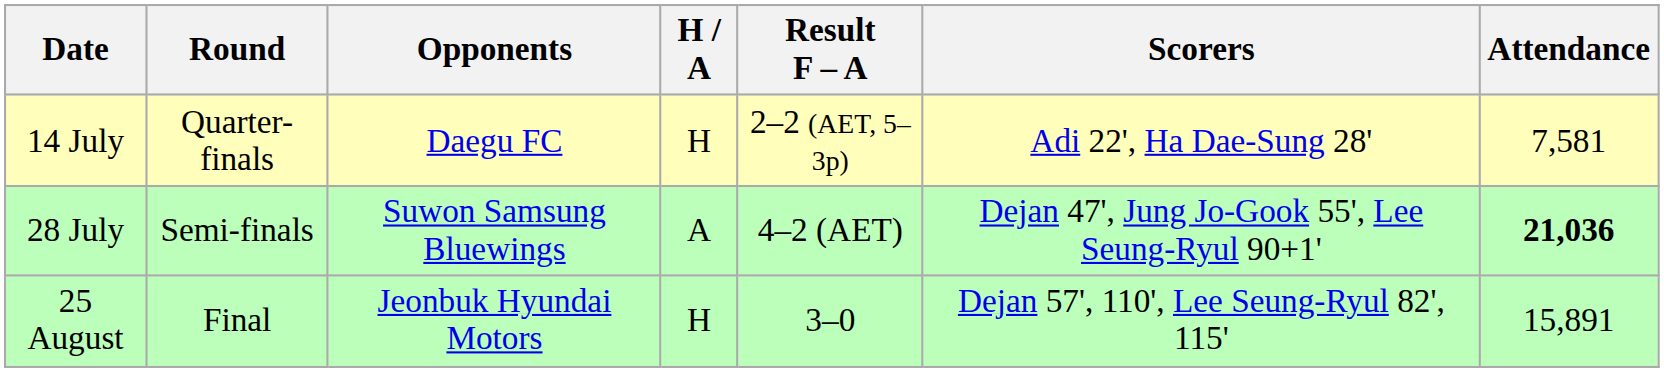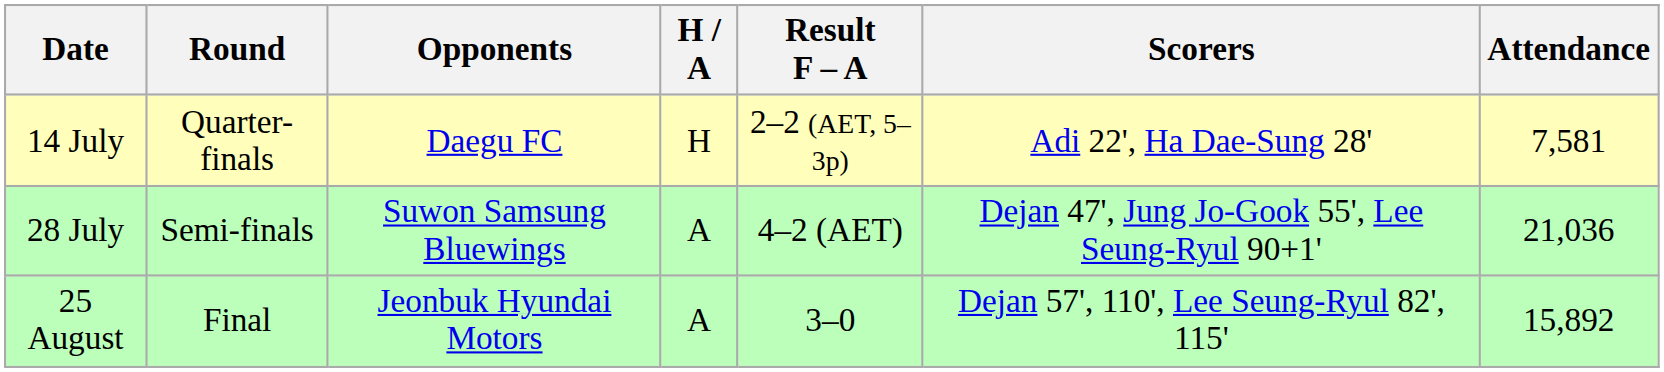28 July | Attendance: bold -> normal
25 August | H / A: H -> A
25 August | Attendance: 15,891 -> 15,892
